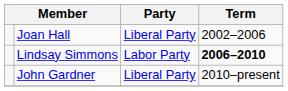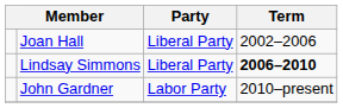Lindsay Simmons | Party: Labor Party -> Liberal Party
John Gardner | Party: Liberal Party -> Labor Party
